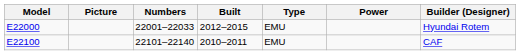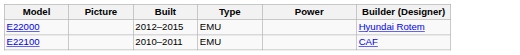- column: Numbers | 22001–22033 | 22101–22140
